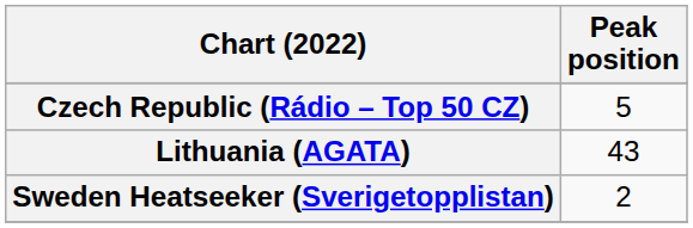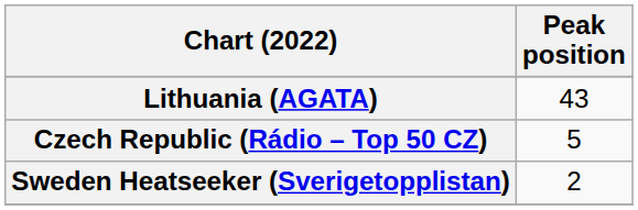rows swapped: Czech Republic (Rádio – Top 50 CZ) <-> Lithuania (AGATA)
